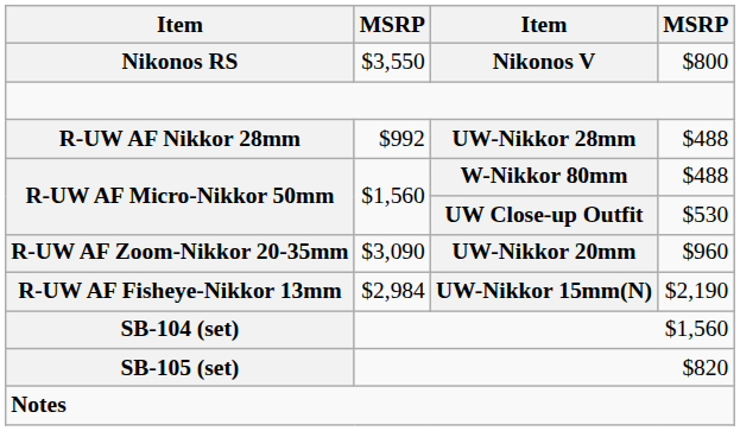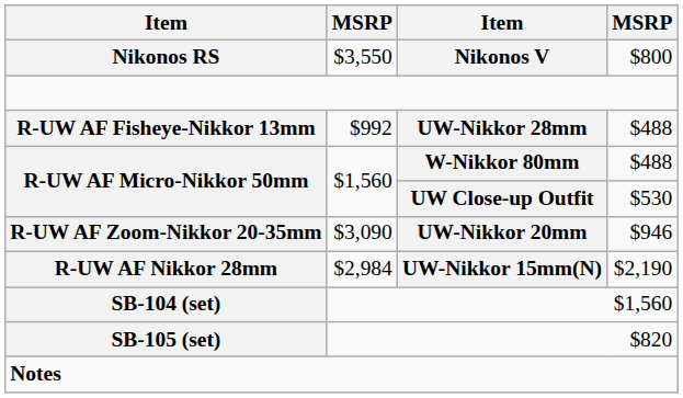UW-Nikkor 28mm | column 1: R-UW AF Nikkor 28mm -> R-UW AF Fisheye-Nikkor 13mm
UW-Nikkor 20mm | column 4: $960 -> $946
UW-Nikkor 15mm(N) | column 1: R-UW AF Fisheye-Nikkor 13mm -> R-UW AF Nikkor 28mm
